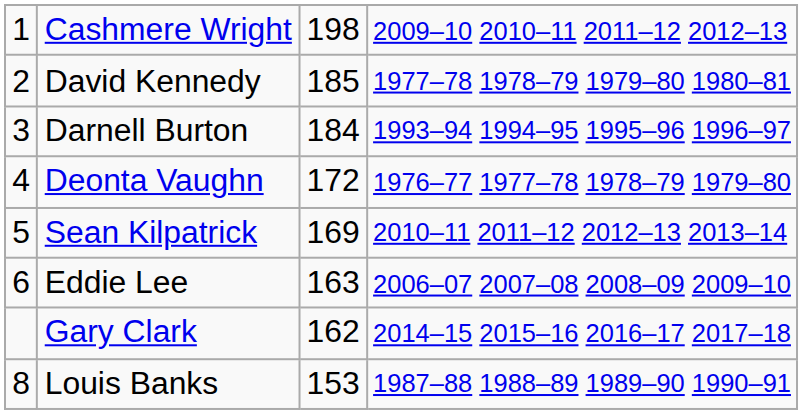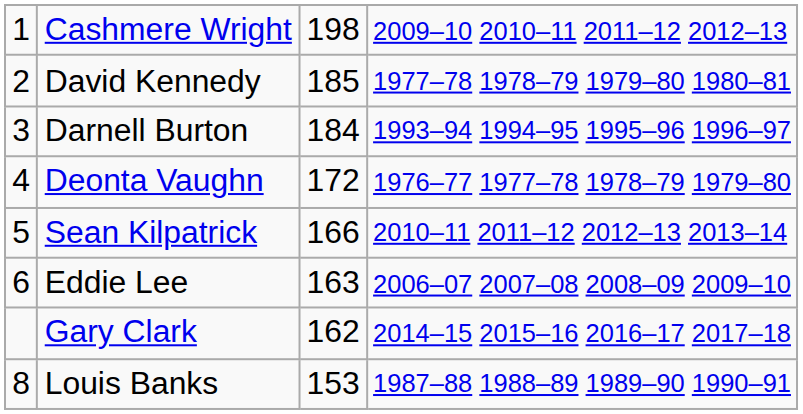Sean Kilpatrick | column 3: 169 -> 166
